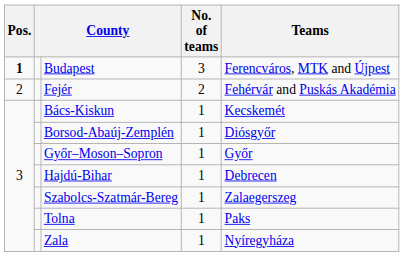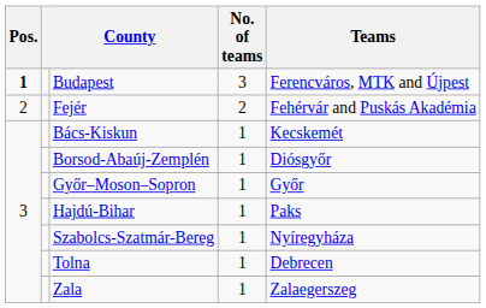Hajdú-Bihar | Teams: Debrecen -> Paks
Szabolcs-Szatmár-Bereg | Teams: Zalaegerszeg -> Nyíregyháza
Tolna | Teams: Paks -> Debrecen
Zala | Teams: Nyíregyháza -> Zalaegerszeg
